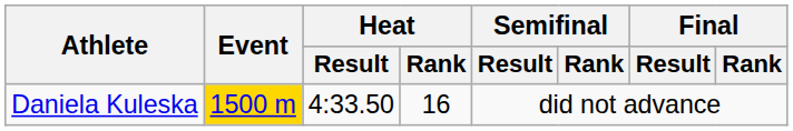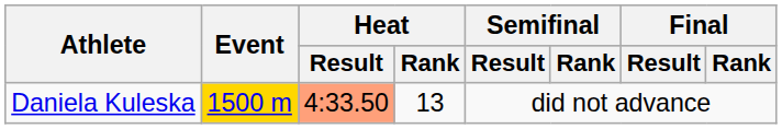Daniela Kuleska | Heat / Result: no background -> lightsalmon background
Daniela Kuleska | Heat / Rank: 16 -> 13
